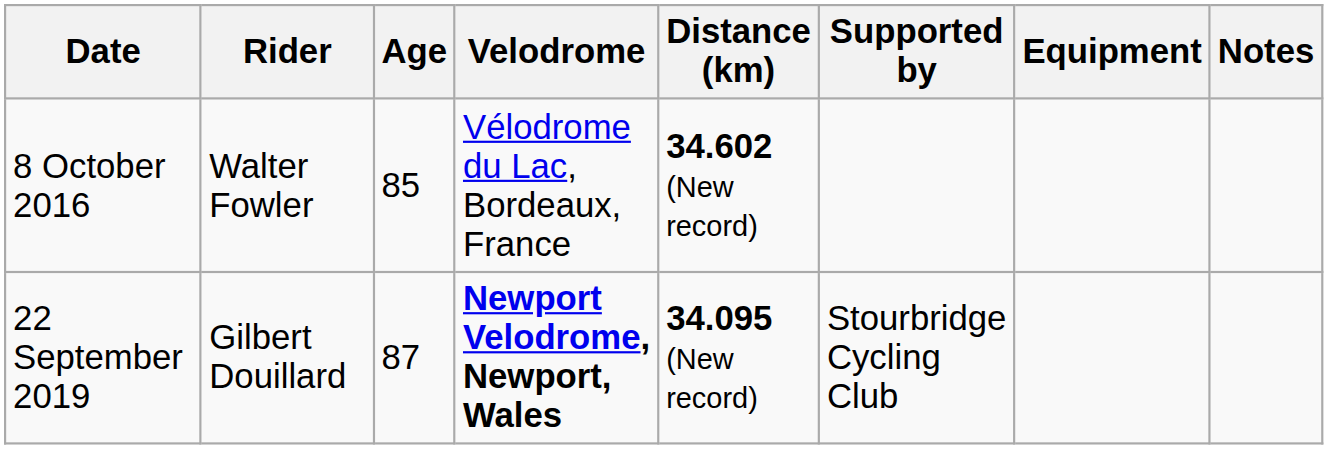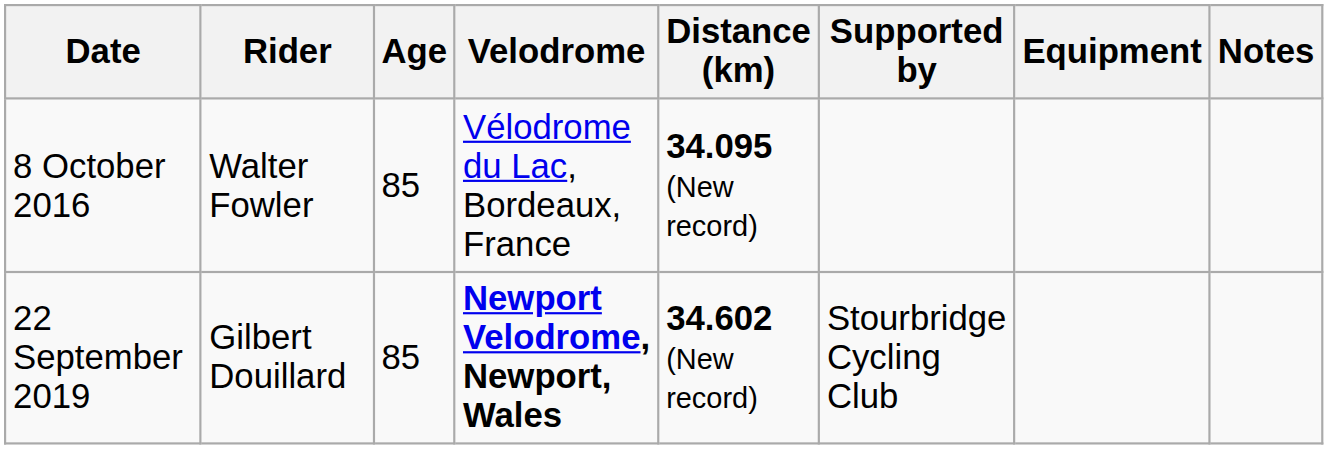8 October 2016 | Distance (km): 34.602 (New record) -> 34.095 (New record)
22 September 2019 | Age: 87 -> 85
22 September 2019 | Distance (km): 34.095 (New record) -> 34.602 (New record)
